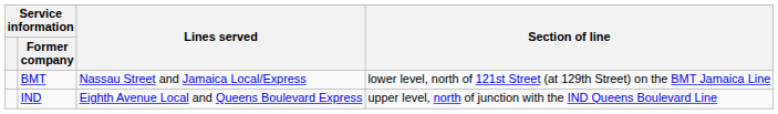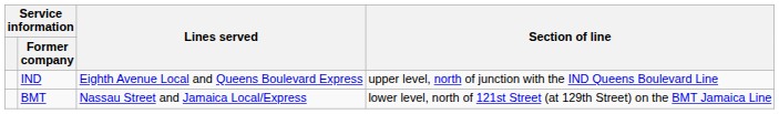rows swapped: IND <-> BMT
